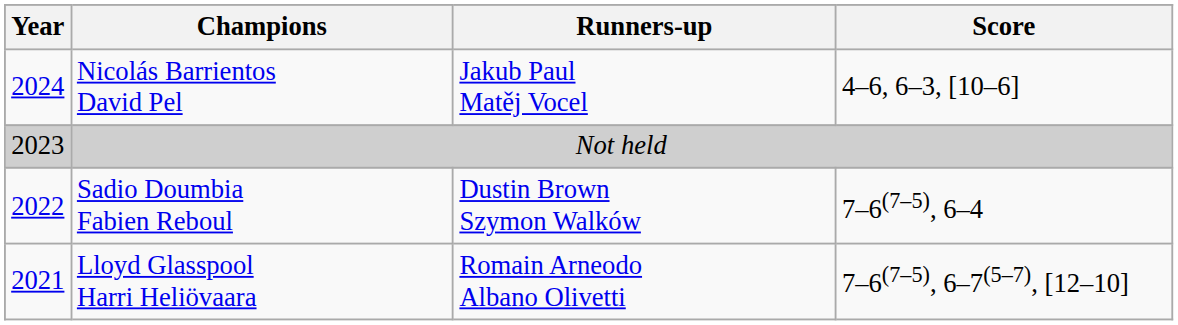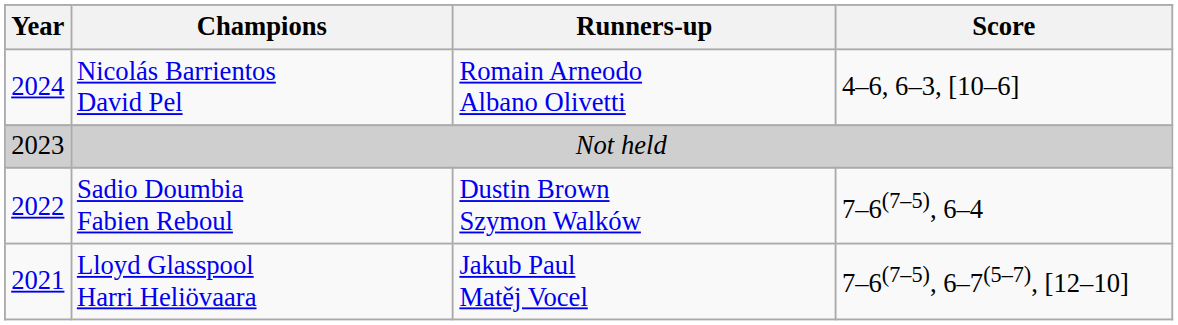Nicolás Barrientos David Pel | Runners-up: Jakub Paul Matěj Vocel -> Romain Arneodo Albano Olivetti
Lloyd Glasspool Harri Heliövaara | Runners-up: Romain Arneodo Albano Olivetti -> Jakub Paul Matěj Vocel
